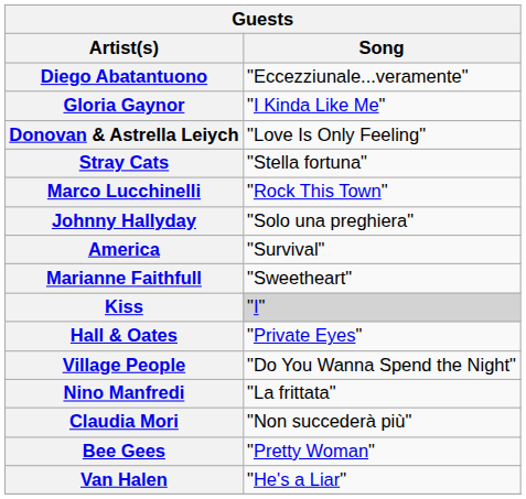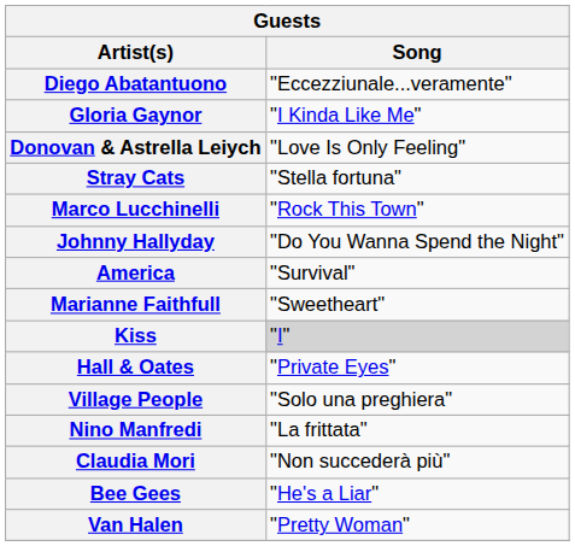Johnny Hallyday | Song: "Solo una preghiera" -> "Do You Wanna Spend the Night"
Village People | Song: "Do You Wanna Spend the Night" -> "Solo una preghiera"
Bee Gees | Song: "Pretty Woman" -> "He's a Liar"
Van Halen | Song: "He's a Liar" -> "Pretty Woman"
